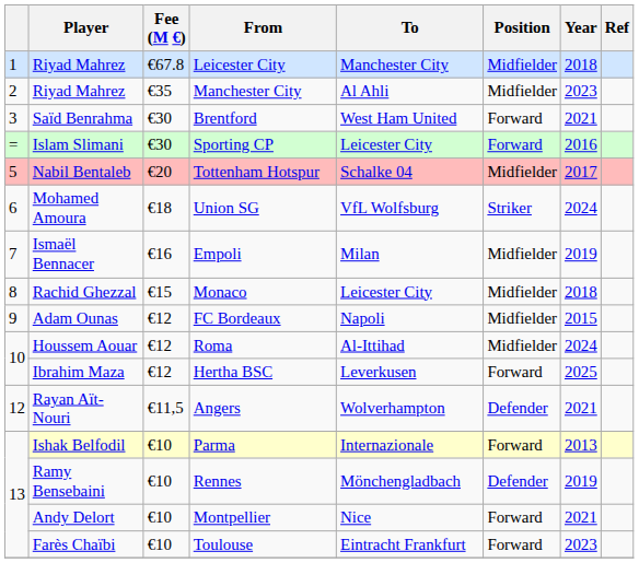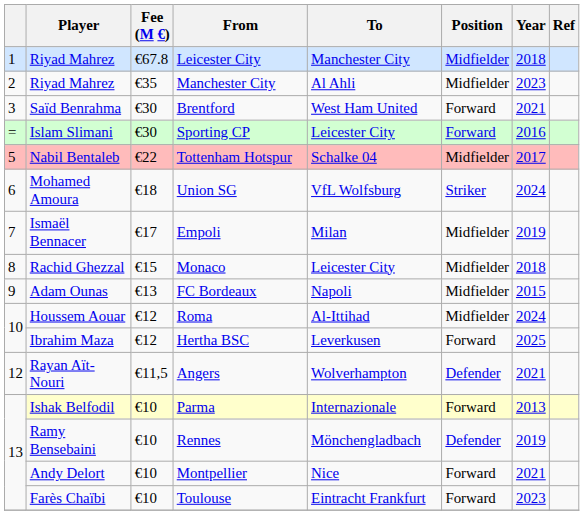Tottenham Hotspur | Fee (M €): €20 -> €22
Empoli | Fee (M €): €16 -> €17
FC Bordeaux | Fee (M €): €12 -> €13
